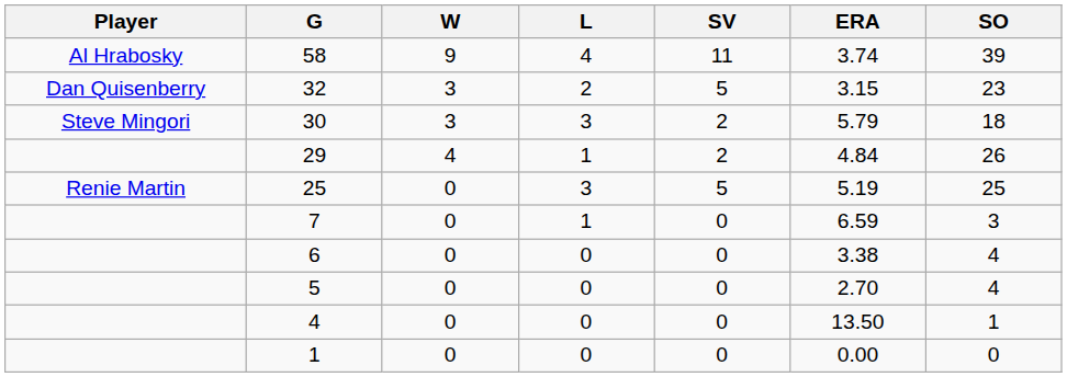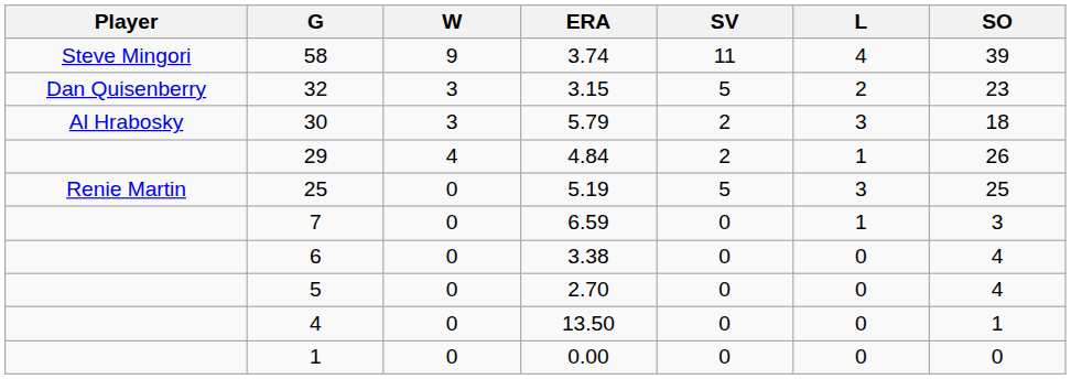columns swapped: L <-> ERA
58 | Player: Al Hrabosky -> Steve Mingori
30 | Player: Steve Mingori -> Al Hrabosky
